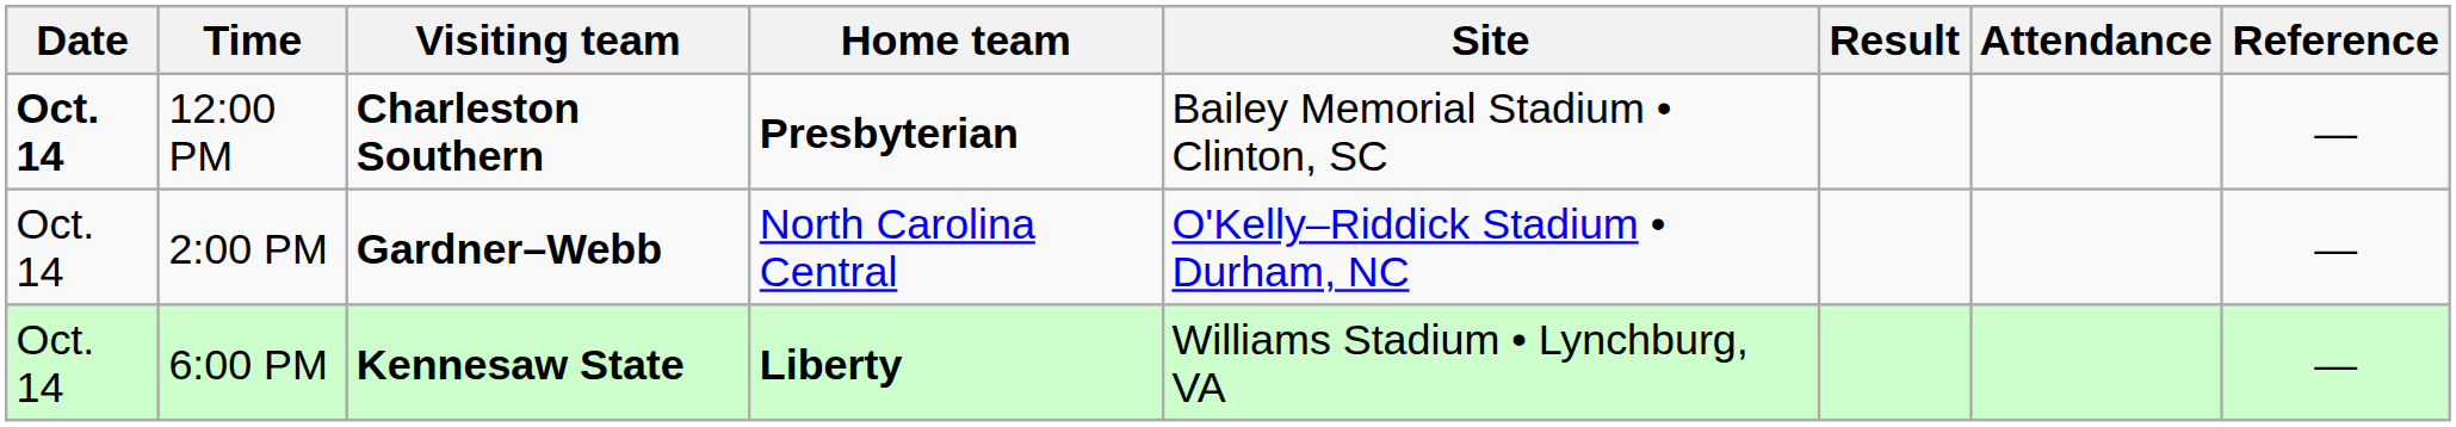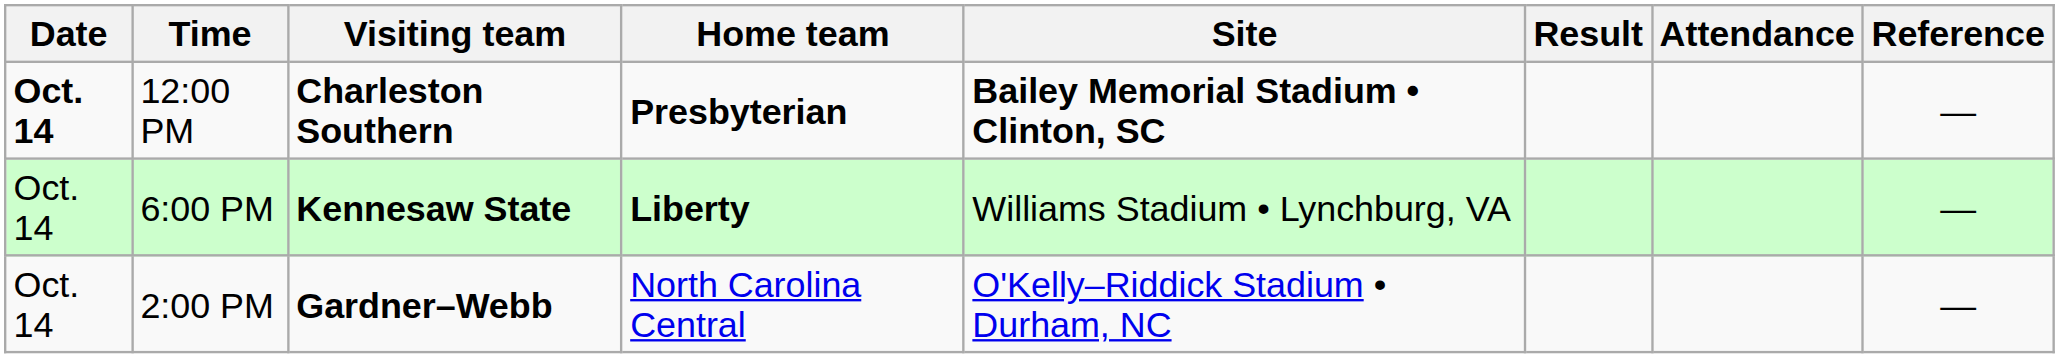12:00 PM | Site: normal -> bold
rows swapped: 2:00 PM <-> 6:00 PM
